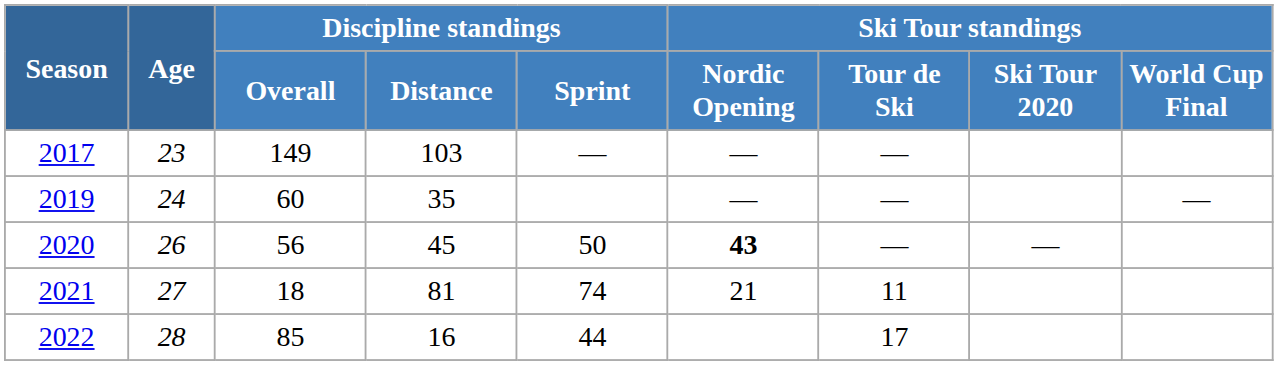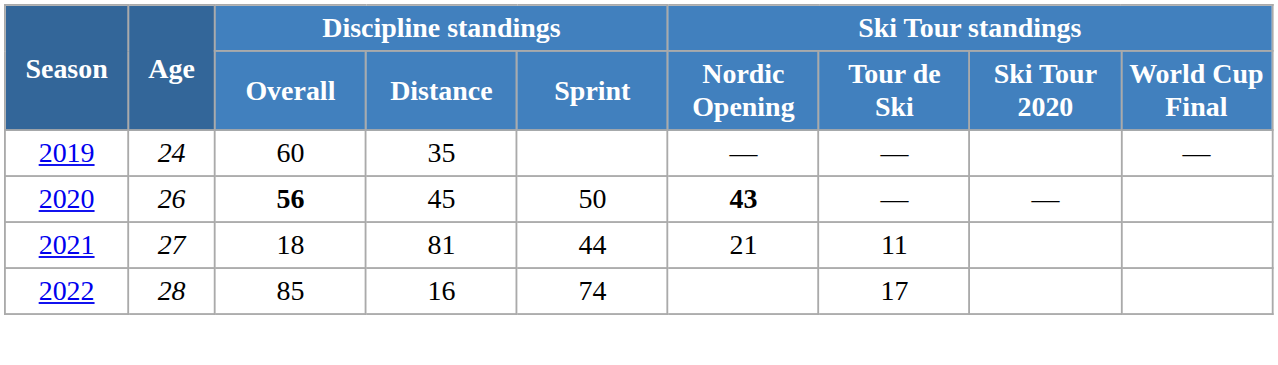- row: 2017 | 23 | 149 | 103 | — | — | —
2020 | Discipline standings / Overall: normal -> bold
2021 | Discipline standings / Sprint: 74 -> 44
2022 | Discipline standings / Sprint: 44 -> 74
